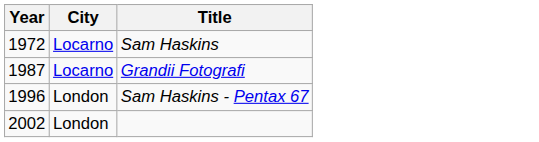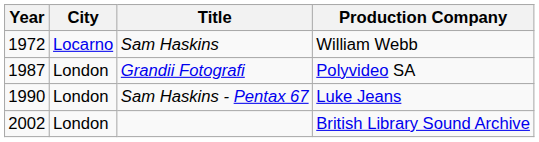+ column: Production Company | William Webb | Polyvideo SA | Luke Jeans | British Library Sound Archive
Grandii Fotografi | City: Locarno -> London
Sam Haskins - Pentax 67 | Year: 1996 -> 1990
